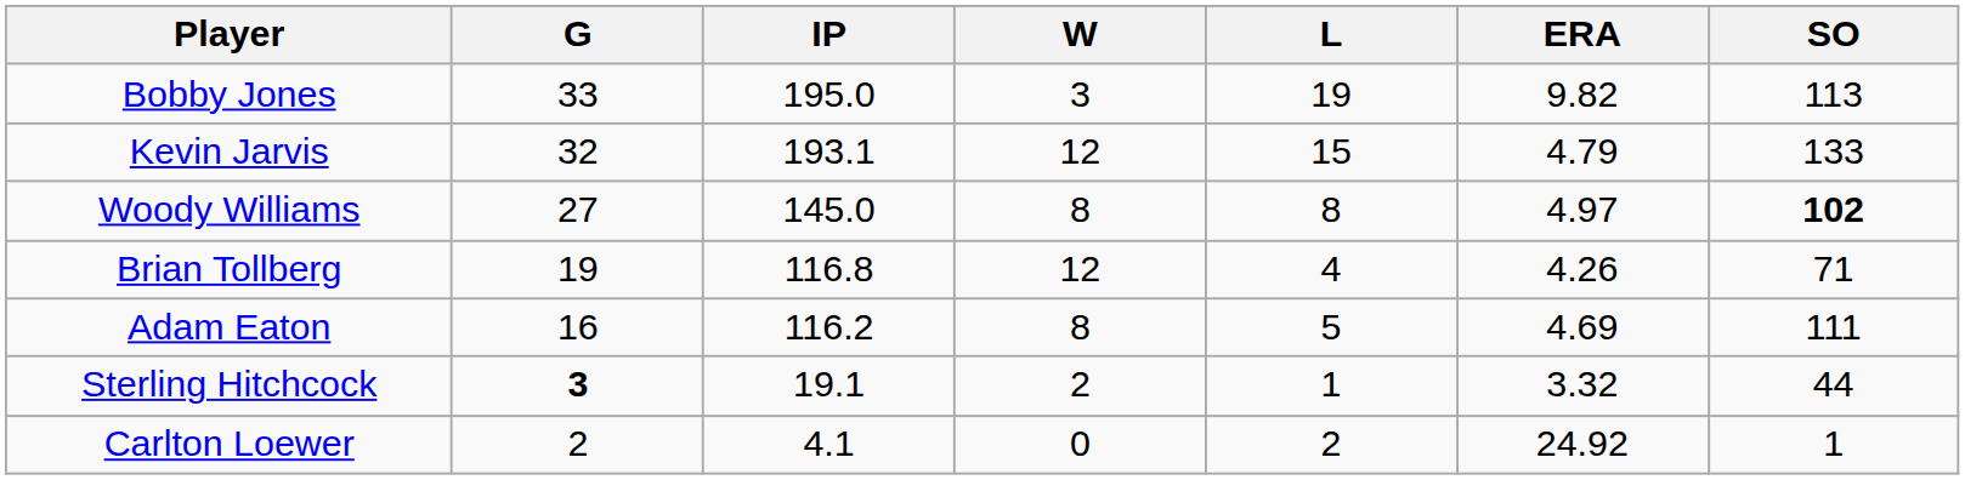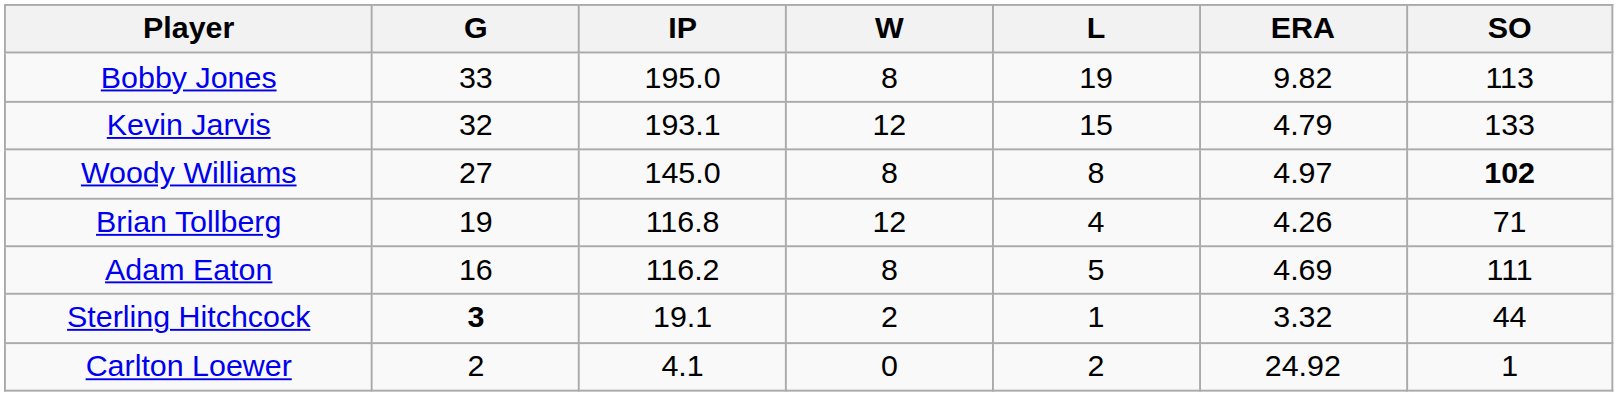Bobby Jones | W: 3 -> 8
